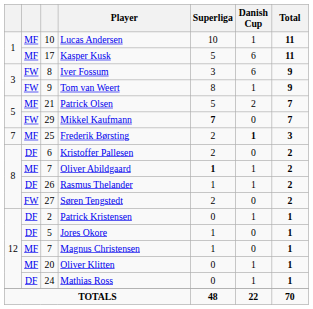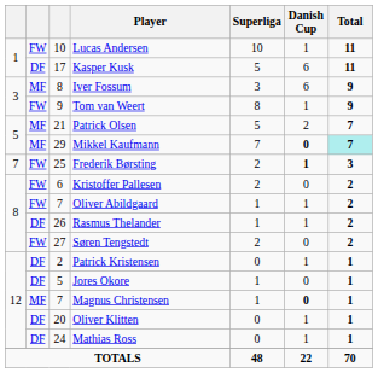Lucas Andersen | column 2: MF -> FW
Kasper Kusk | column 2: MF -> DF
Iver Fossum | column 2: FW -> MF
Mikkel Kaufmann | column 2: FW -> MF
Mikkel Kaufmann | Superliga: bold -> normal
Mikkel Kaufmann | Danish Cup: normal -> bold
Mikkel Kaufmann | Total: no background -> paleturquoise background
Frederik Børsting | column 2: MF -> FW
Kristoffer Pallesen | column 2: DF -> FW
Oliver Abildgaard | column 2: MF -> FW
Oliver Abildgaard | Superliga: bold -> normal
Magnus Christensen | Danish Cup: normal -> bold
Oliver Klitten | column 2: MF -> DF
